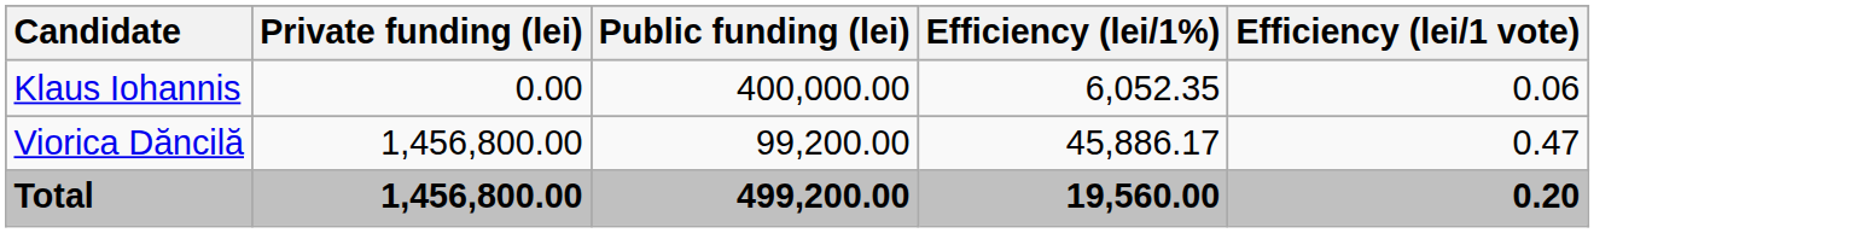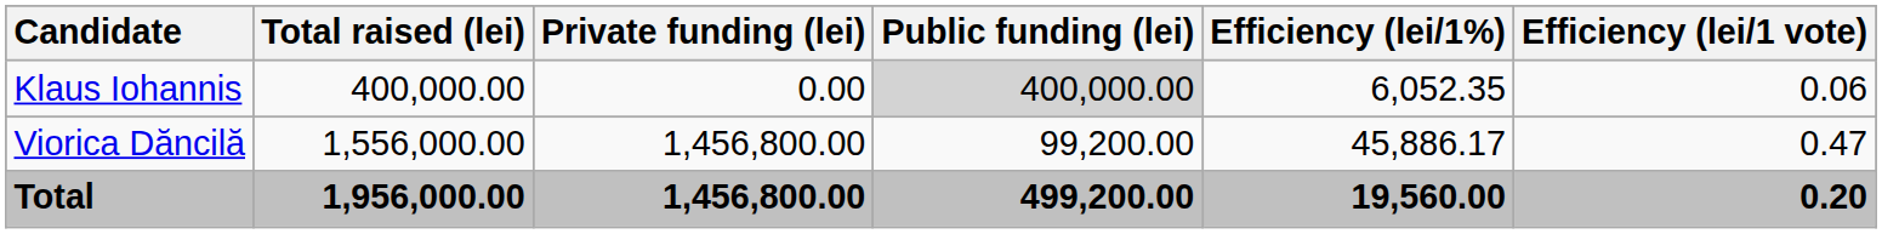+ column: Total raised (lei) | 400,000.00 | 1,556,000.00 | 1,956,000.00
Klaus Iohannis | Public funding (lei): no background -> lightgrey background
